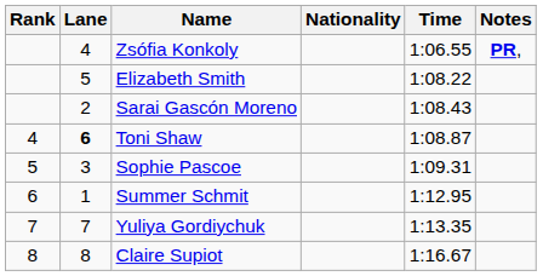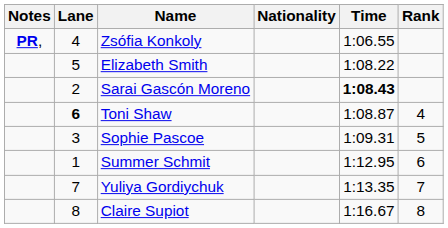columns swapped: Rank <-> Notes
Sarai Gascón Moreno | Time: normal -> bold
